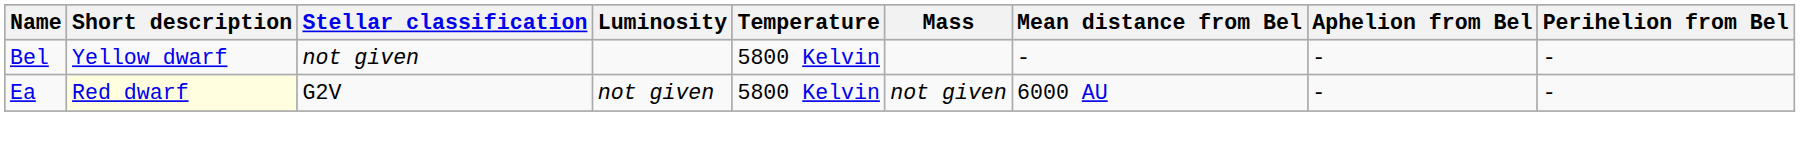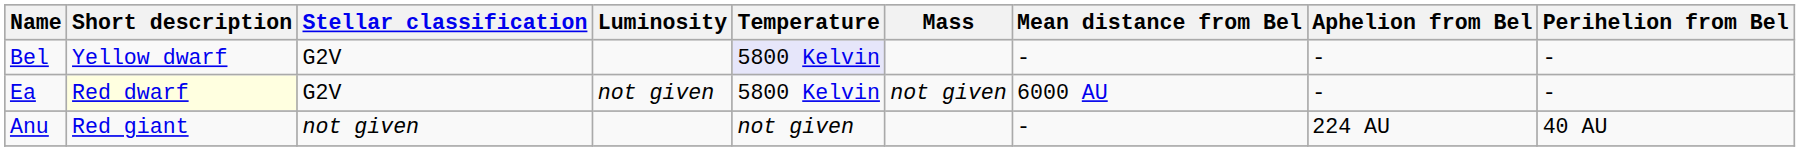Bel | Stellar classification: not given -> G2V
Bel | Temperature: no background -> lavender background
+ row: Anu | Red giant | not given | not given | - | 224 AU | 40 AU
